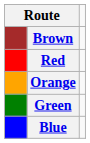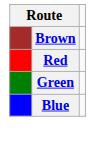- row: Orange
